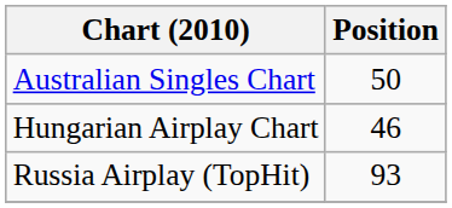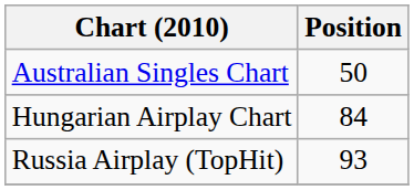Hungarian Airplay Chart | Position: 46 -> 84
